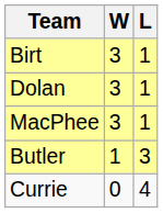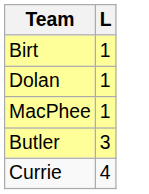- column: W | 3 | 3 | 3 | 1 | 0
